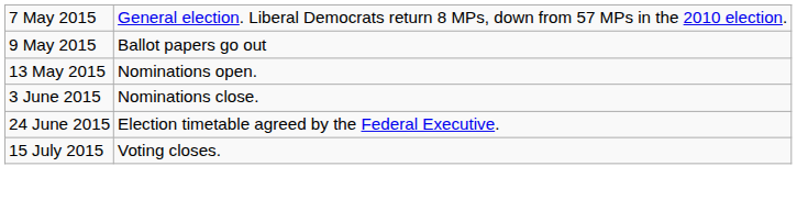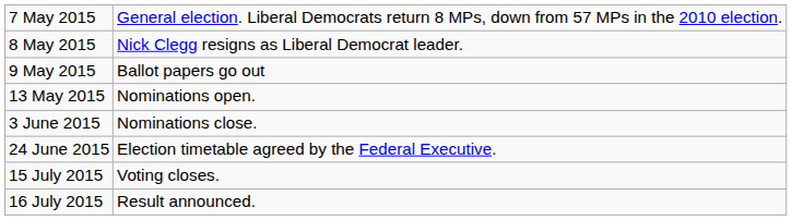+ row: 8 May 2015 | Nick Clegg resigns as Liberal Democrat leader.
+ row: 16 July 2015 | Result announced.
